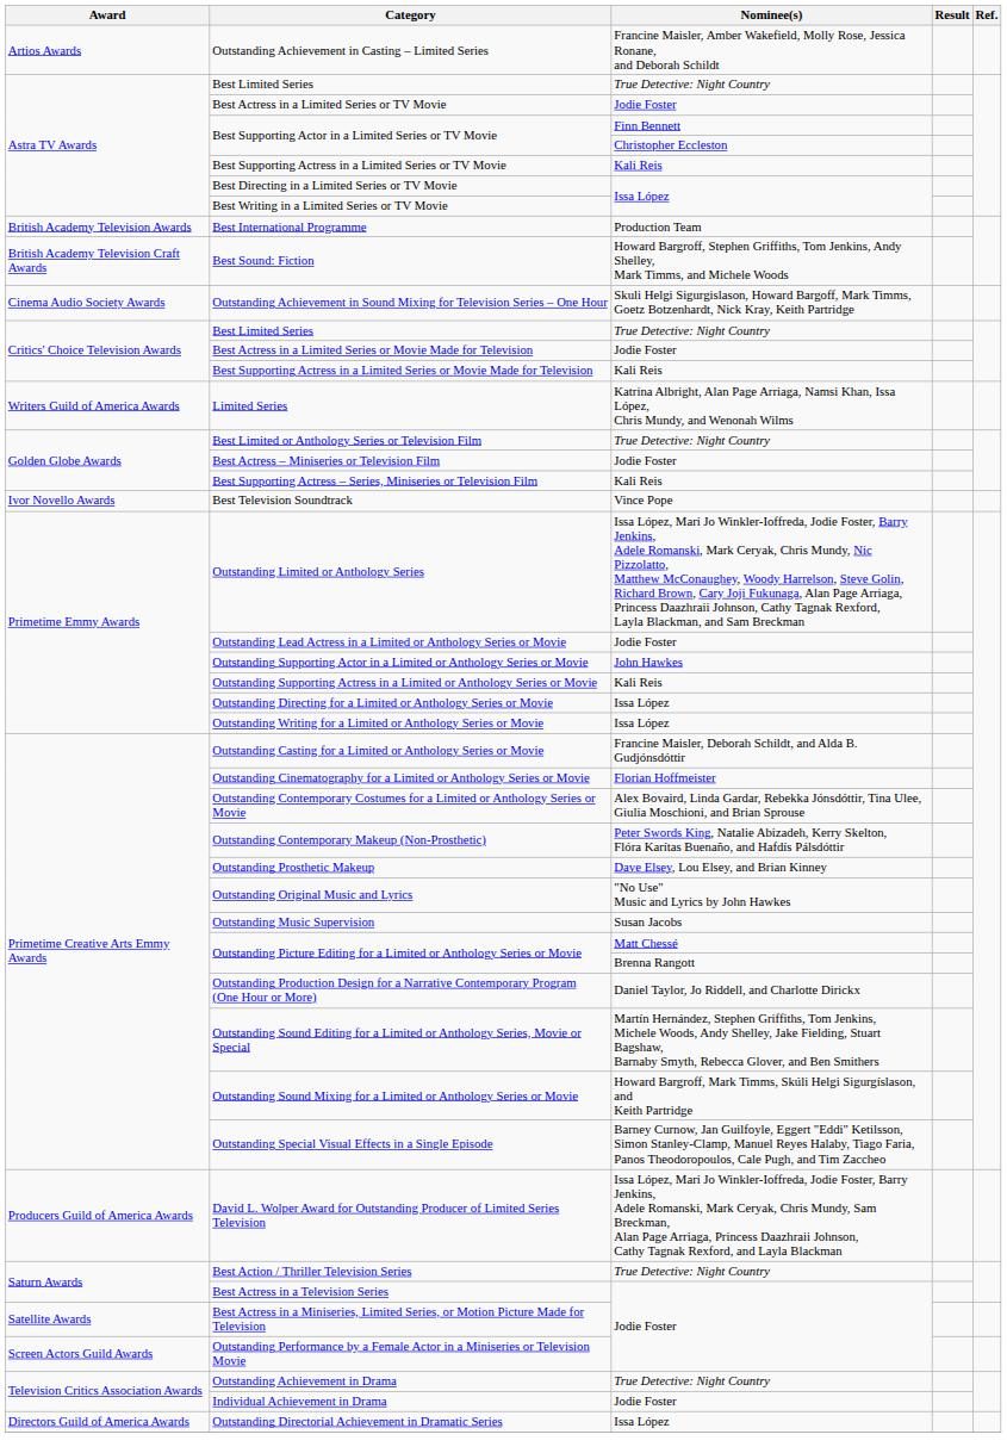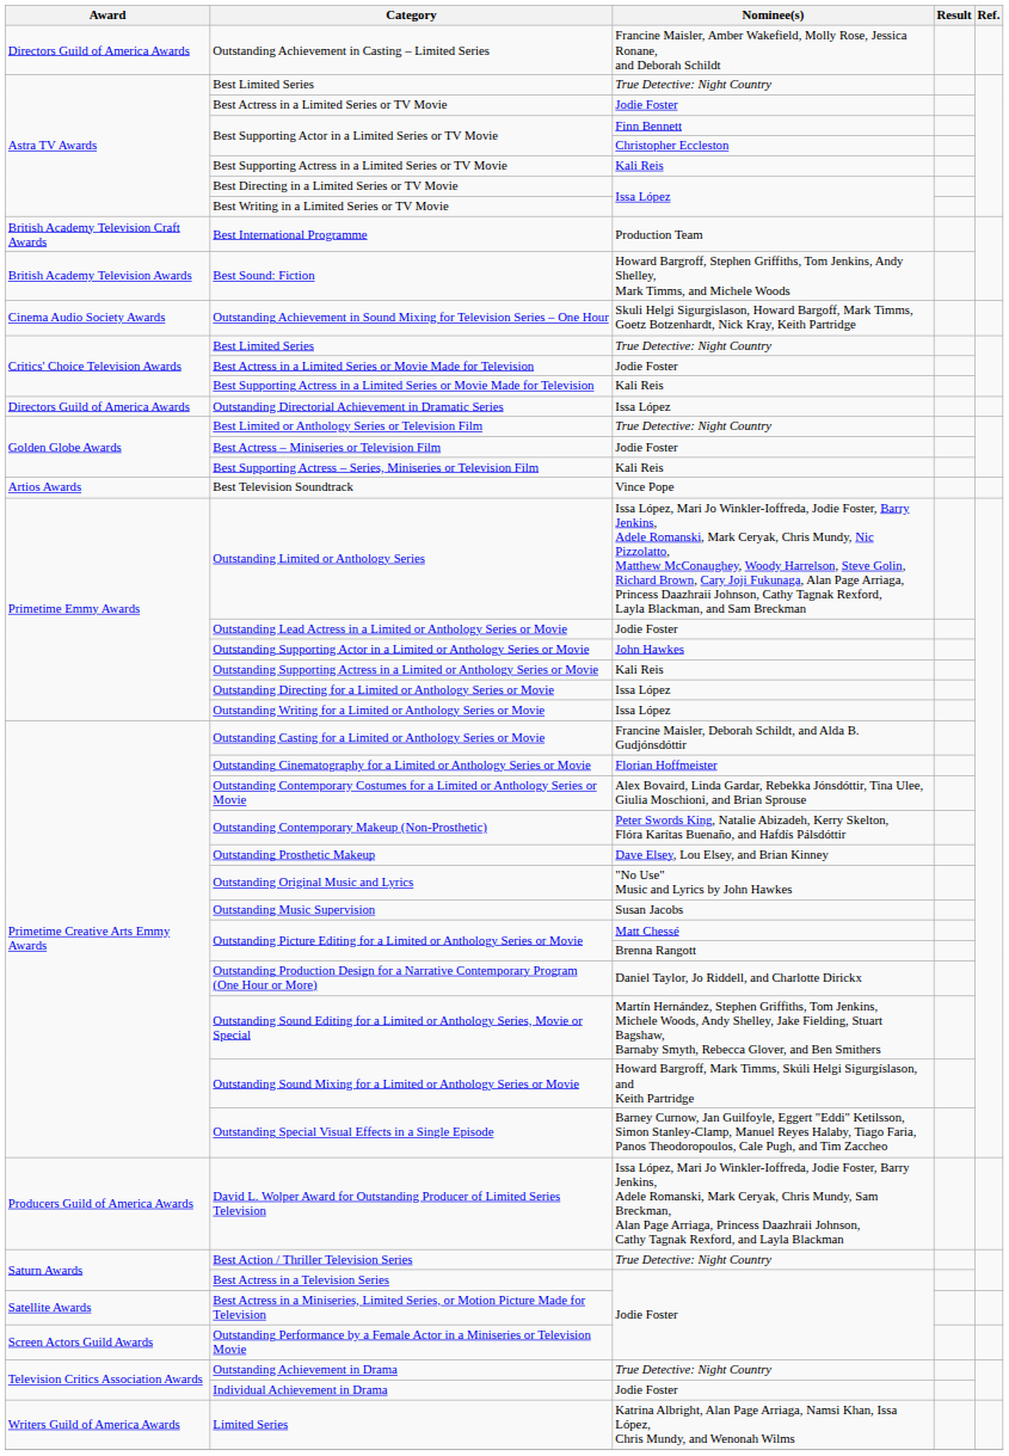Outstanding Achievement in Casting – Limited Series | Award: Artios Awards -> Directors Guild of America Awards
Best International Programme | Award: British Academy Television Awards -> British Academy Television Craft Awards
Best Sound: Fiction | Award: British Academy Television Craft Awards -> British Academy Television Awards
rows swapped: Outstanding Directorial Achievement in Dramatic Series <-> Limited Series
Best Television Soundtrack | Award: Ivor Novello Awards -> Artios Awards
